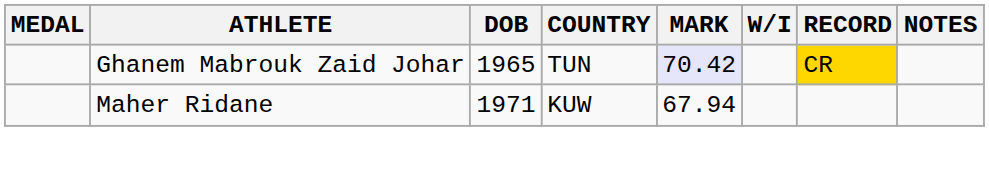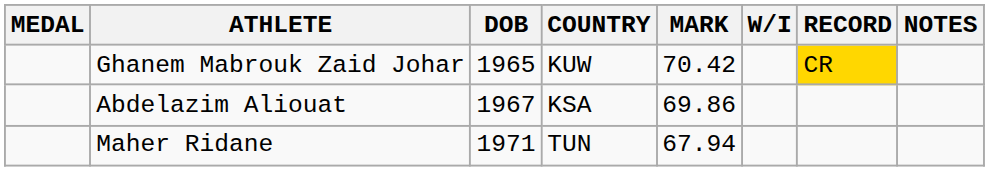Ghanem Mabrouk Zaid Johar | COUNTRY: TUN -> KUW
Ghanem Mabrouk Zaid Johar | MARK: lavender background -> no background
+ row: Abdelazim Aliouat | 1967 | KSA | 69.86
Maher Ridane | COUNTRY: KUW -> TUN
